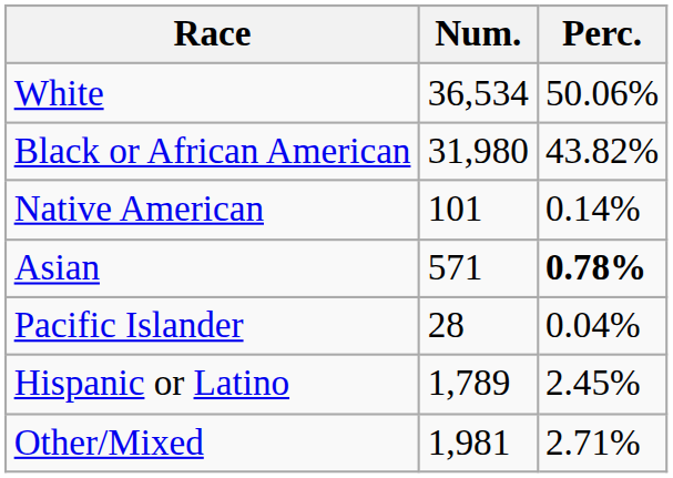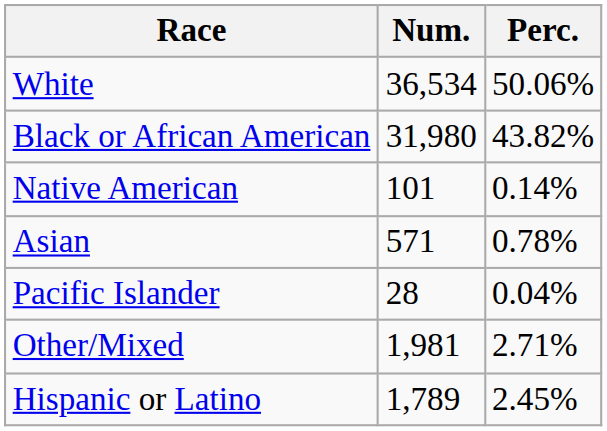Asian | Perc.: bold -> normal
rows swapped: Other/Mixed <-> Hispanic or Latino
